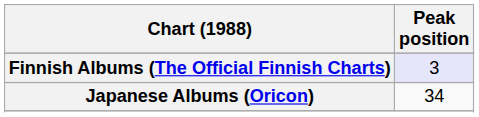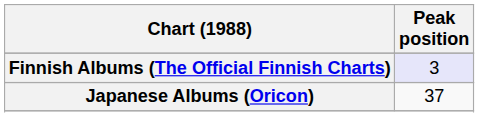Japanese Albums (Oricon) | Peak position: 34 -> 37
